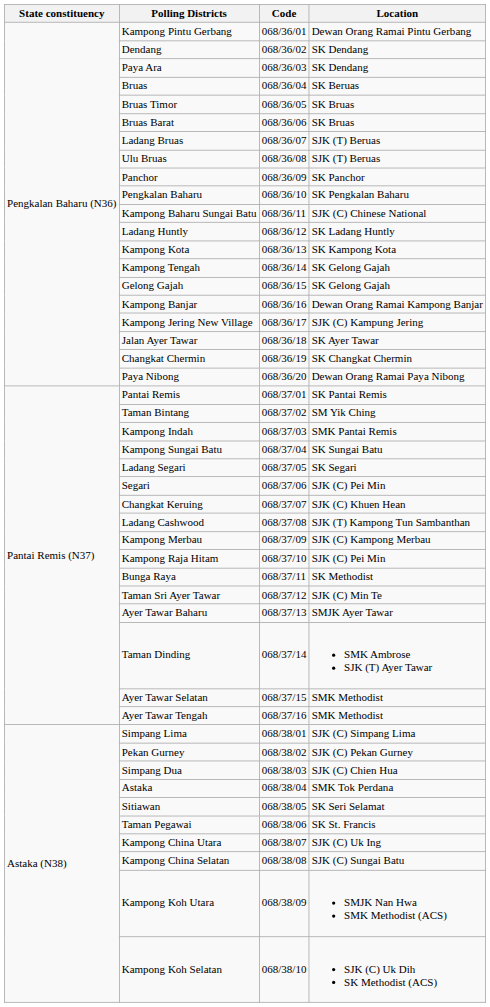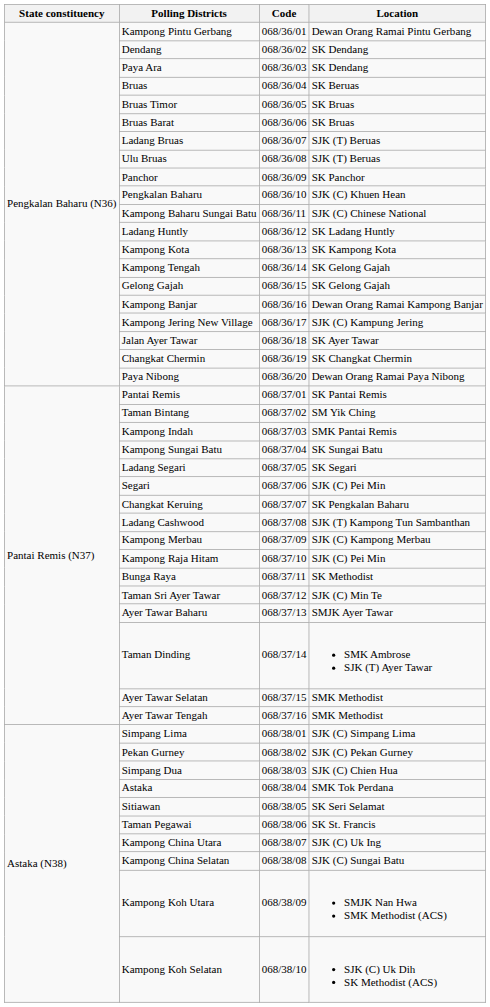Pengkalan Baharu | Location: SK Pengkalan Baharu -> SJK (C) Khuen Hean
Changkat Keruing | Location: SJK (C) Khuen Hean -> SK Pengkalan Baharu
